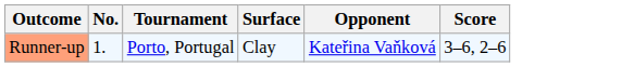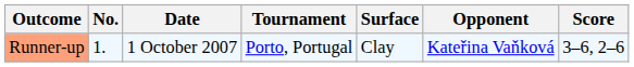+ column: Date | 1 October 2007
